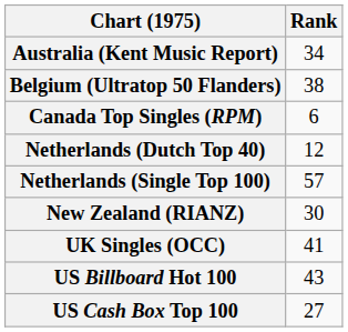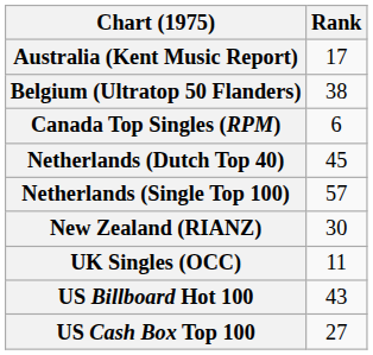Australia (Kent Music Report) | Rank: 34 -> 17
Netherlands (Dutch Top 40) | Rank: 12 -> 45
UK Singles (OCC) | Rank: 41 -> 11
